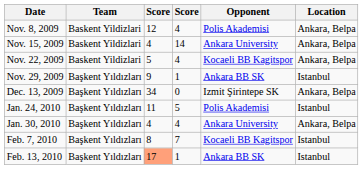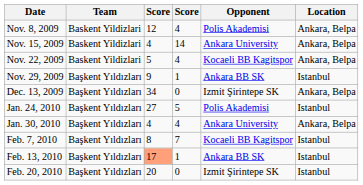Jan. 24, 2010 | column 3: 11 -> 27
+ row: Feb. 20, 2010 | Başkent Yıldızları | 20 | 0 | Izmit Şirintepe SK | Istanbul
